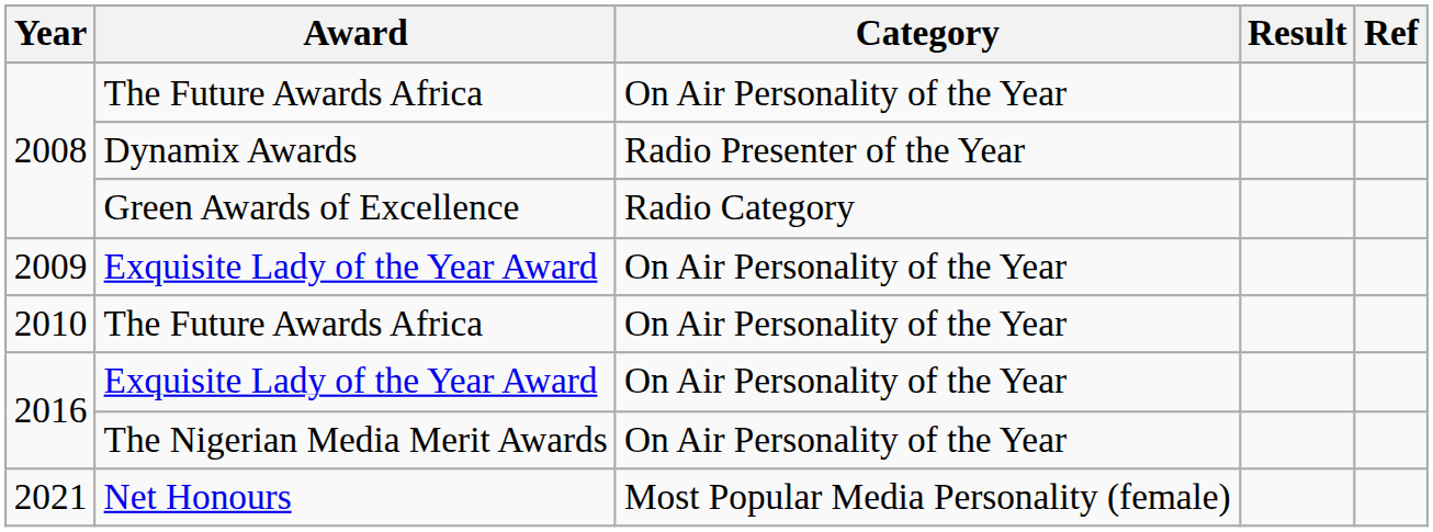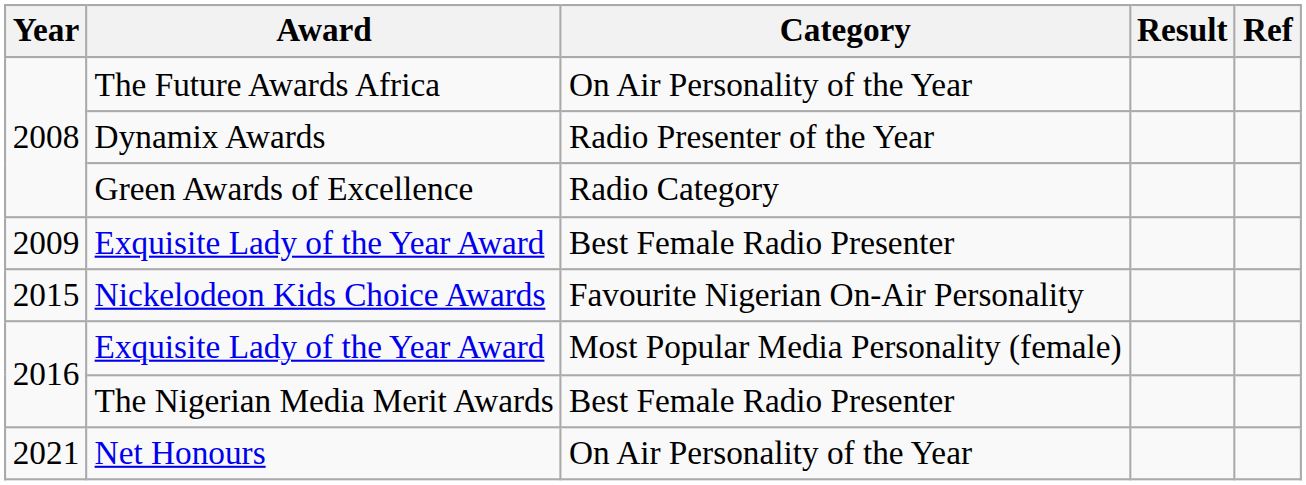2009 / Exquisite Lady of the Year Award | Category: On Air Personality of the Year -> Best Female Radio Presenter
- row: 2010 | The Future Awards Africa | On Air Personality of the Year
+ row: 2015 | Nickelodeon Kids Choice Awards | Favourite Nigerian On-Air Personality
2016 / Exquisite Lady of the Year Award | Category: On Air Personality of the Year -> Most Popular Media Personality (female)
The Nigerian Media Merit Awards | Category: On Air Personality of the Year -> Best Female Radio Presenter
Net Honours | Category: Most Popular Media Personality (female) -> On Air Personality of the Year
